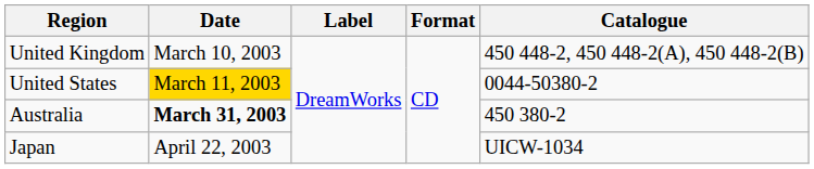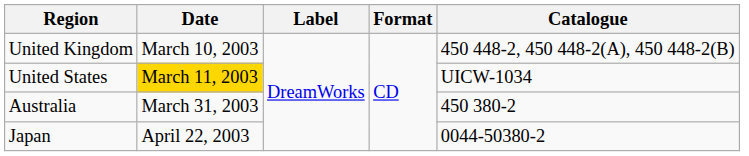United States | Catalogue: 0044-50380-2 -> UICW-1034
Australia | Date: bold -> normal
Japan | Catalogue: UICW-1034 -> 0044-50380-2
